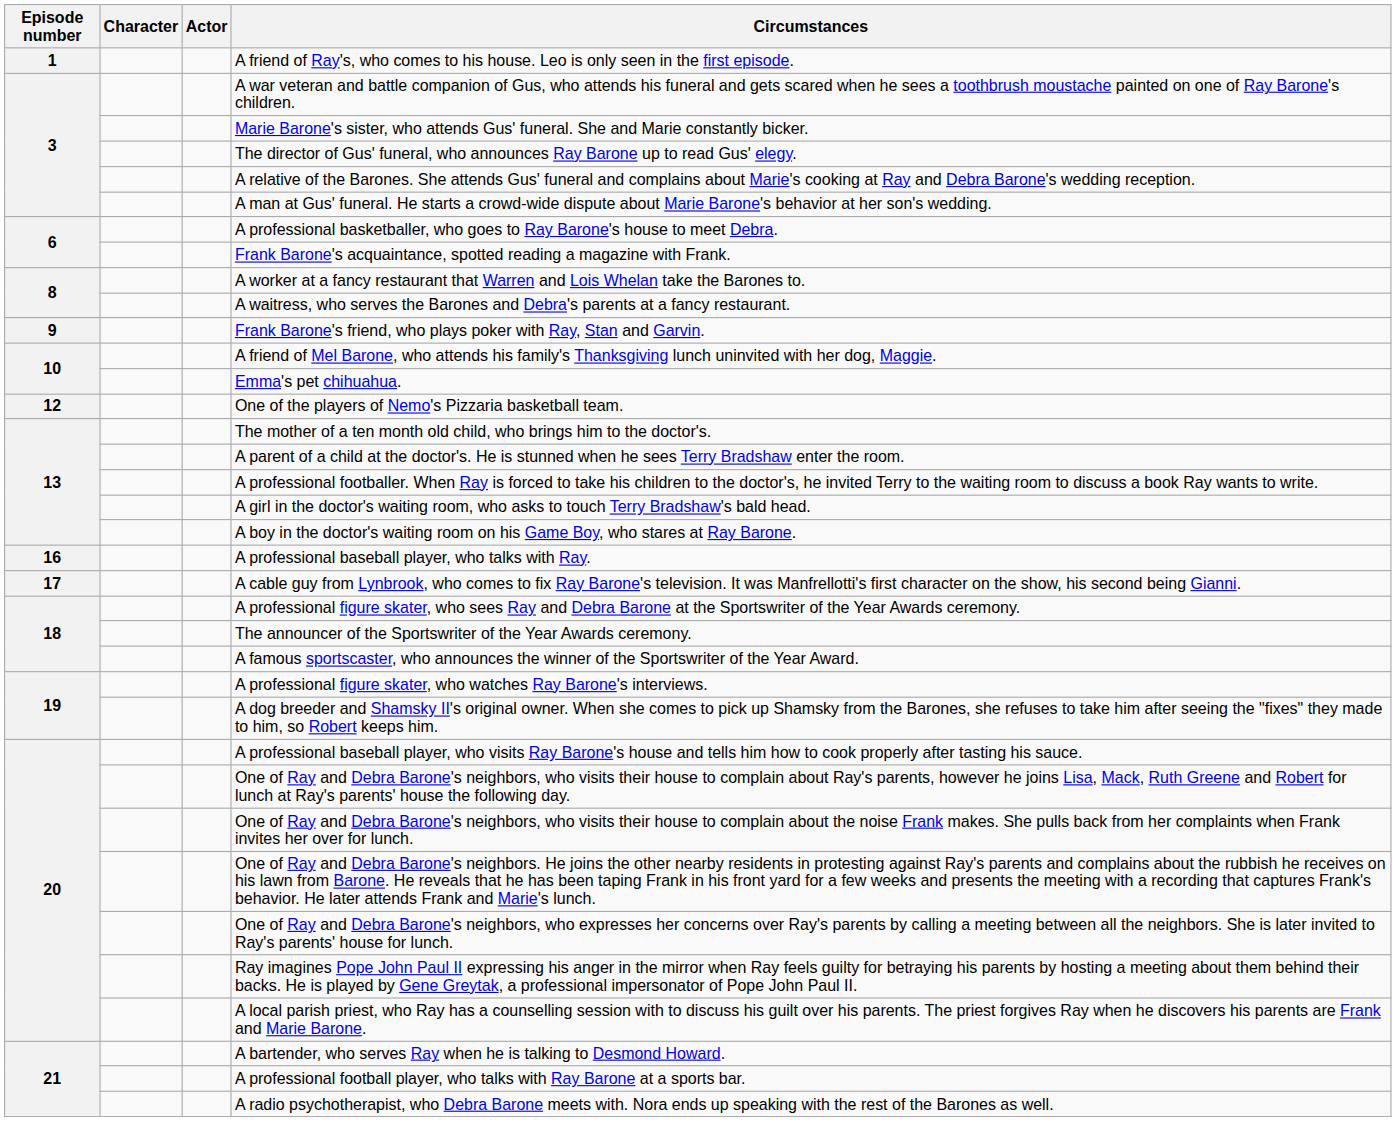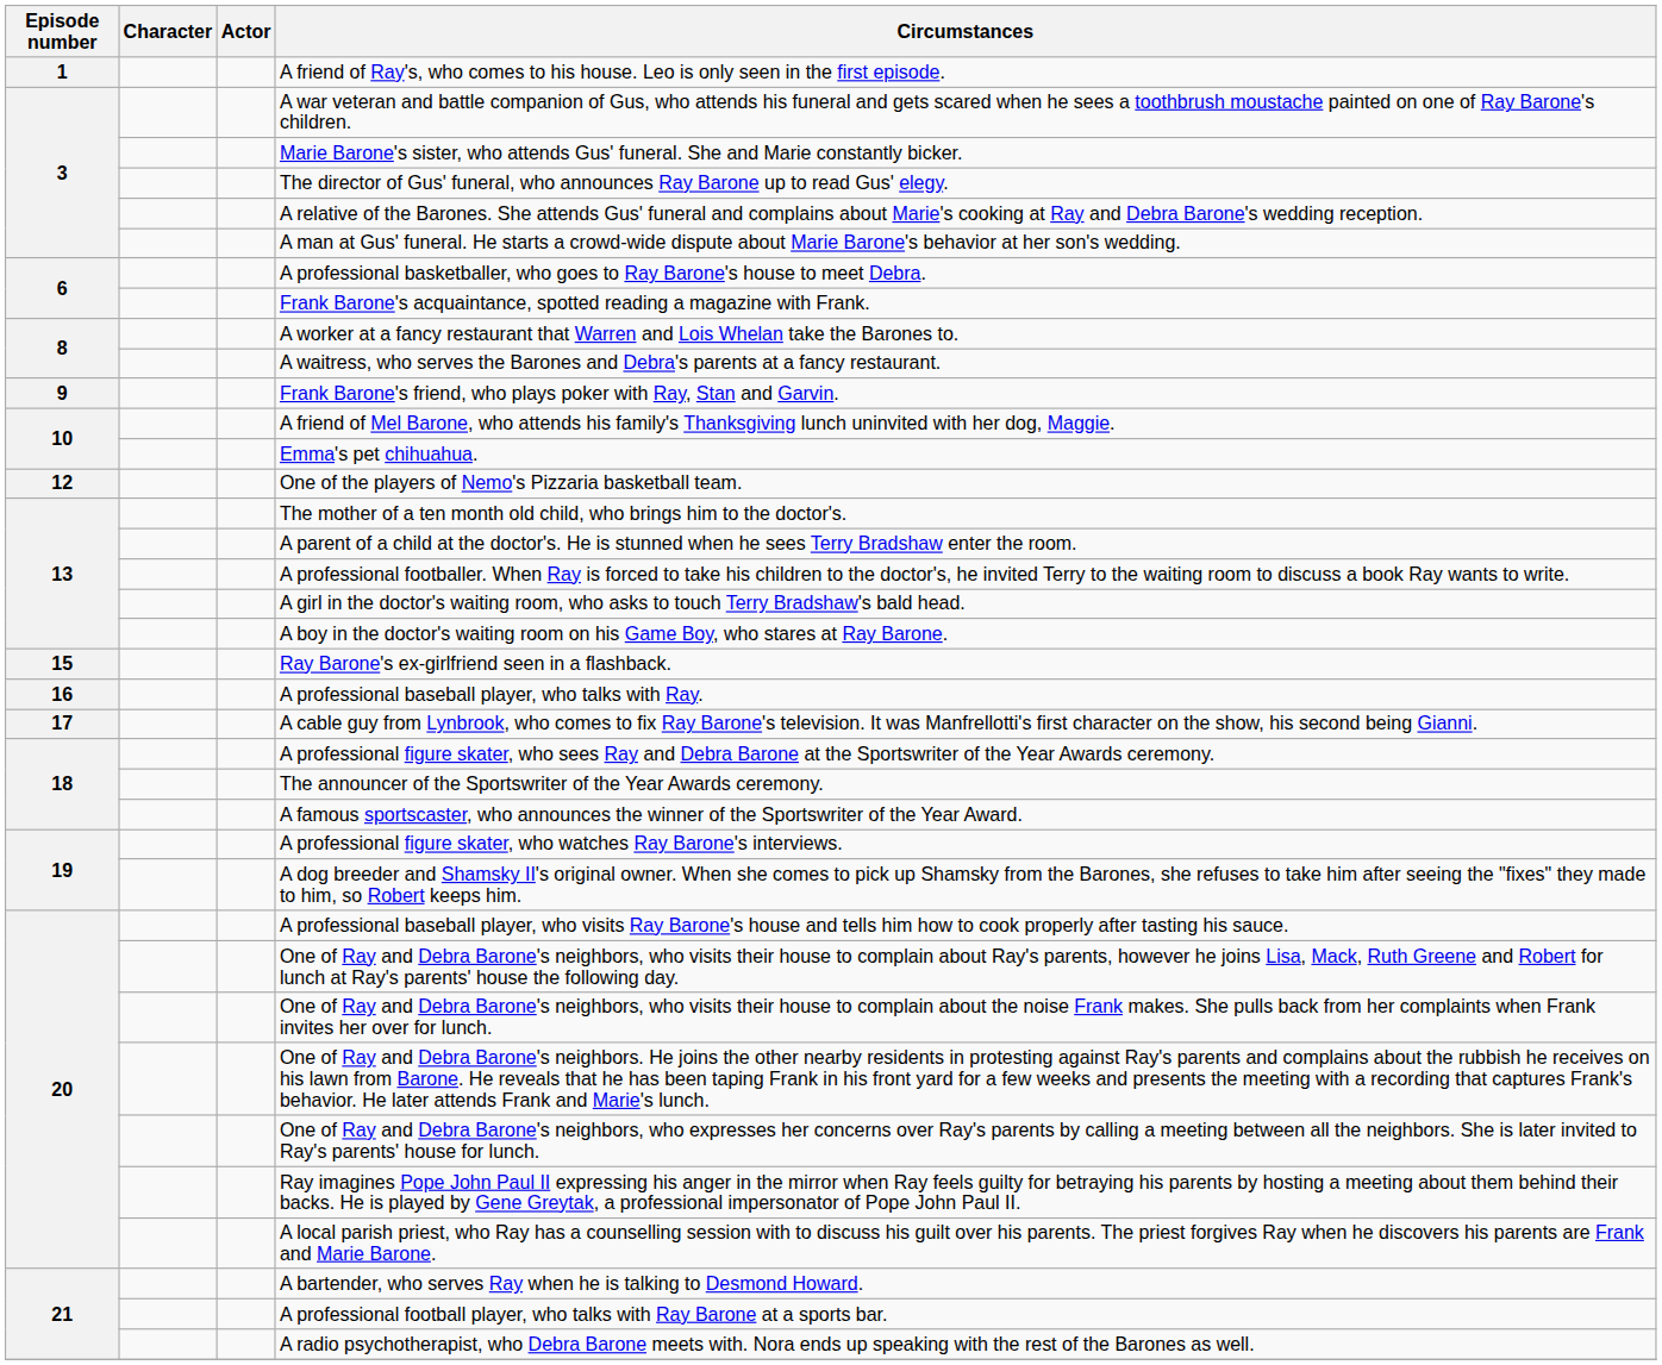+ row: 15 | Ray Barone's ex-girlfriend seen in a flashback.
